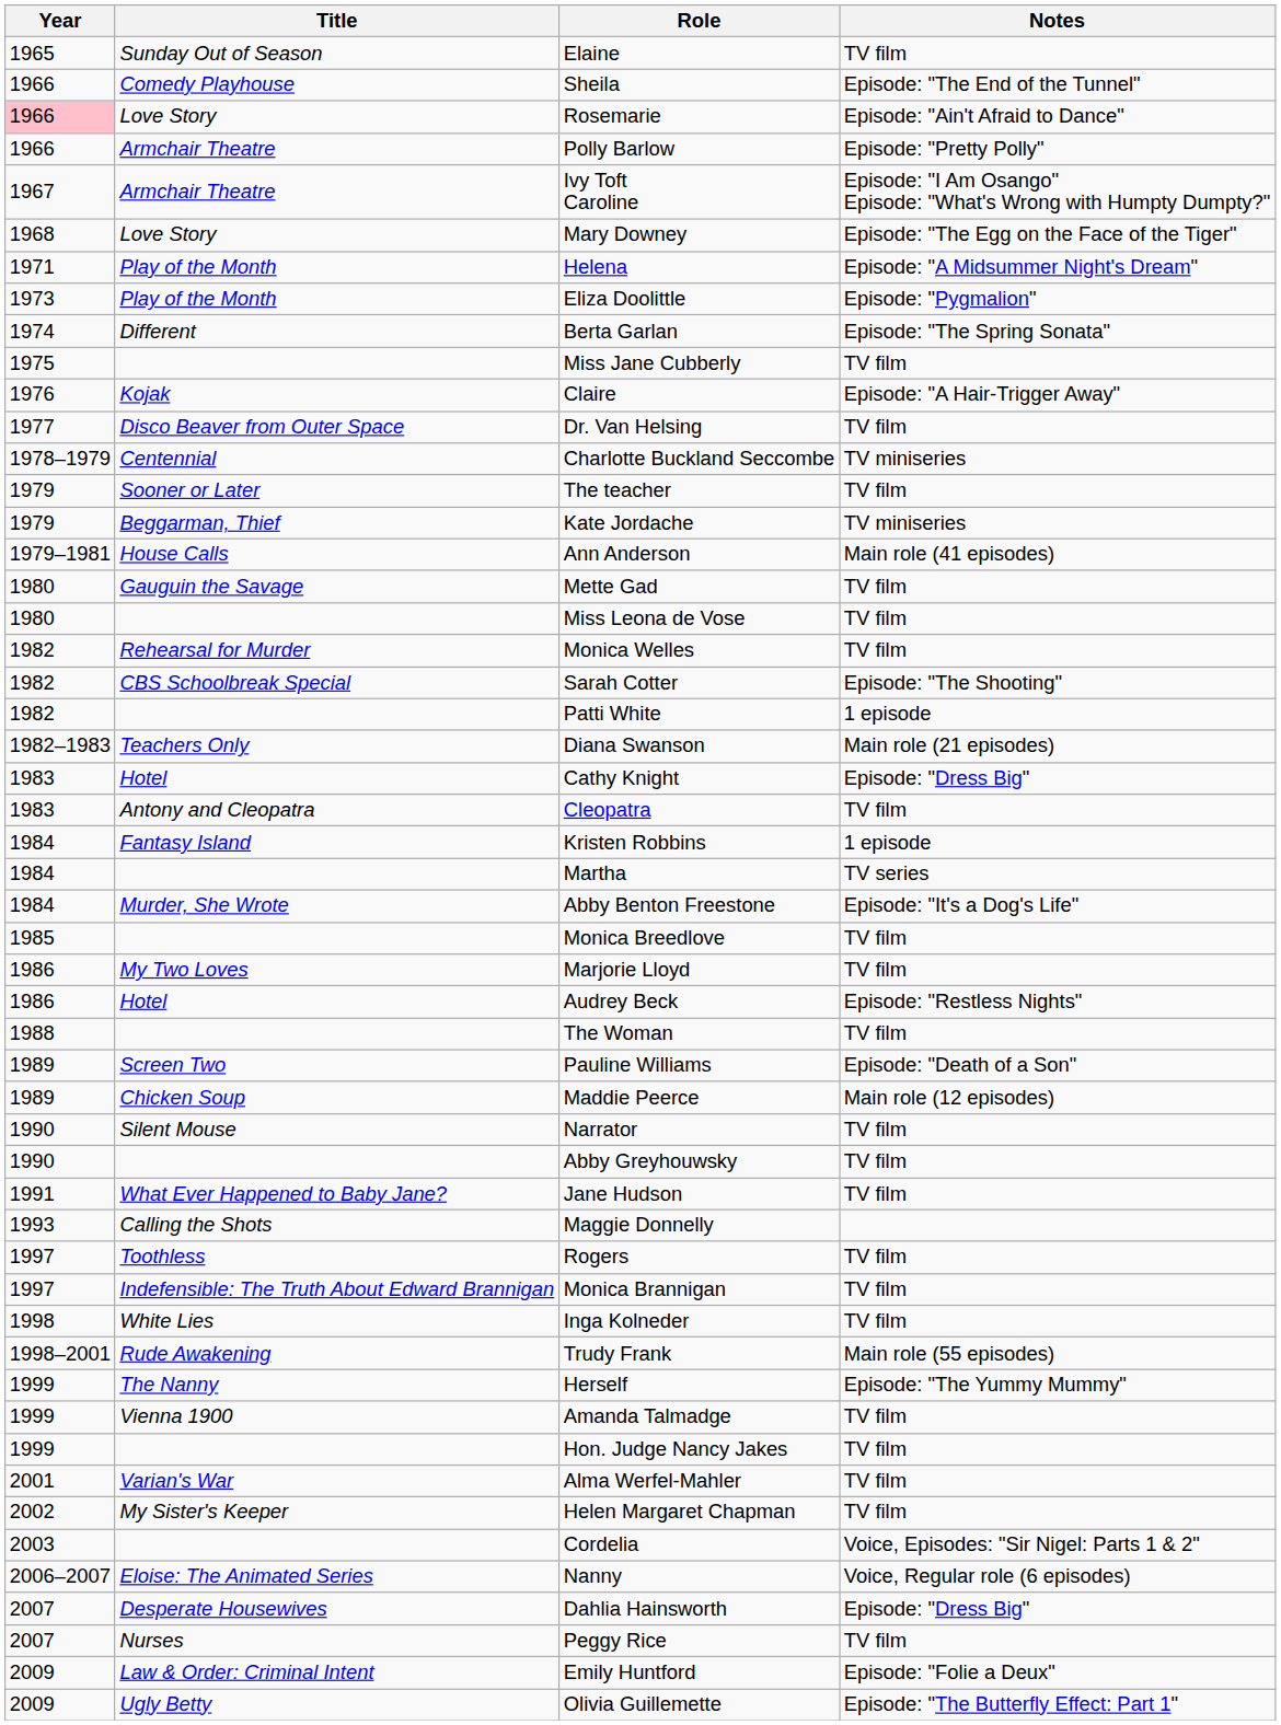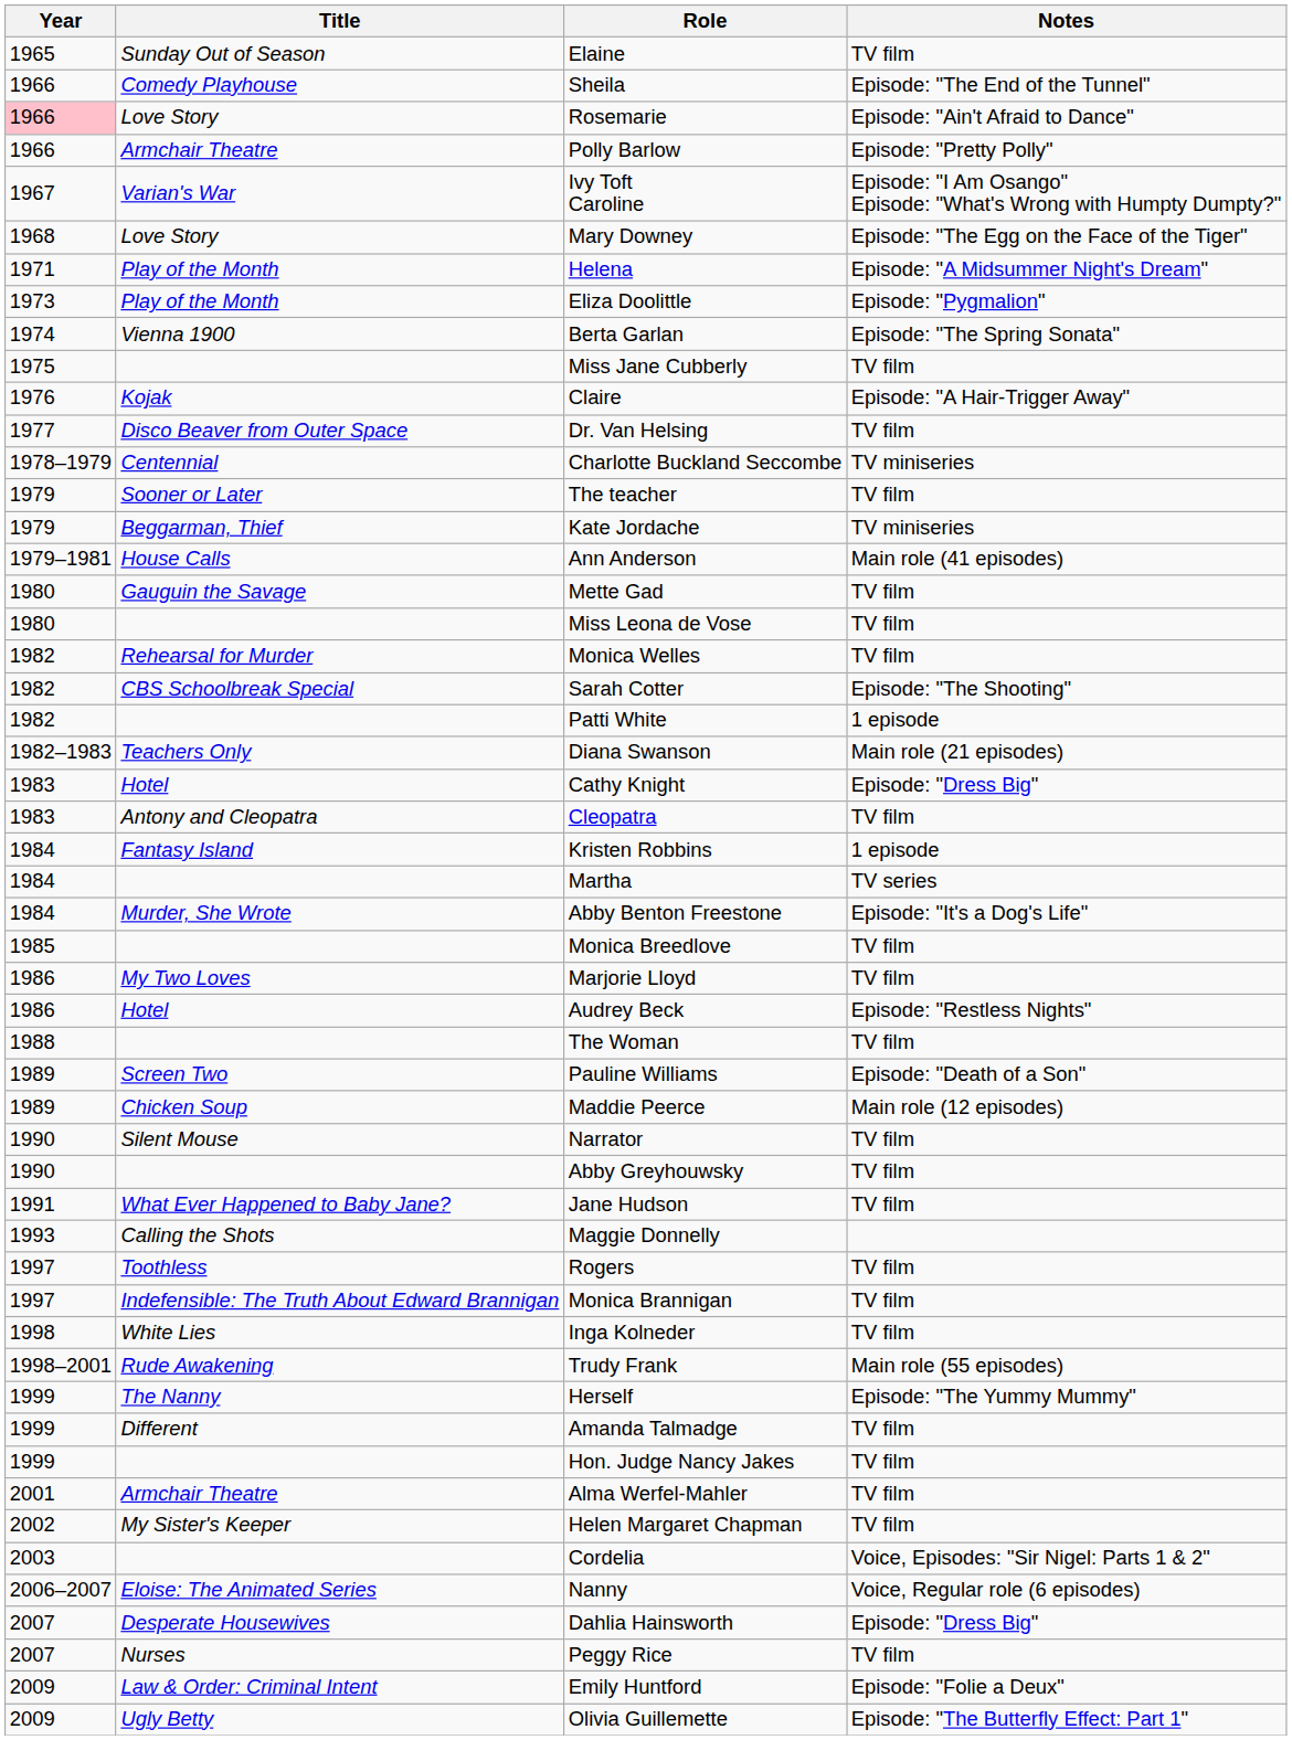Ivy Toft Caroline | Title: Armchair Theatre -> Varian's War
Berta Garlan | Title: Different -> Vienna 1900
Amanda Talmadge | Title: Vienna 1900 -> Different
Alma Werfel-Mahler | Title: Varian's War -> Armchair Theatre
